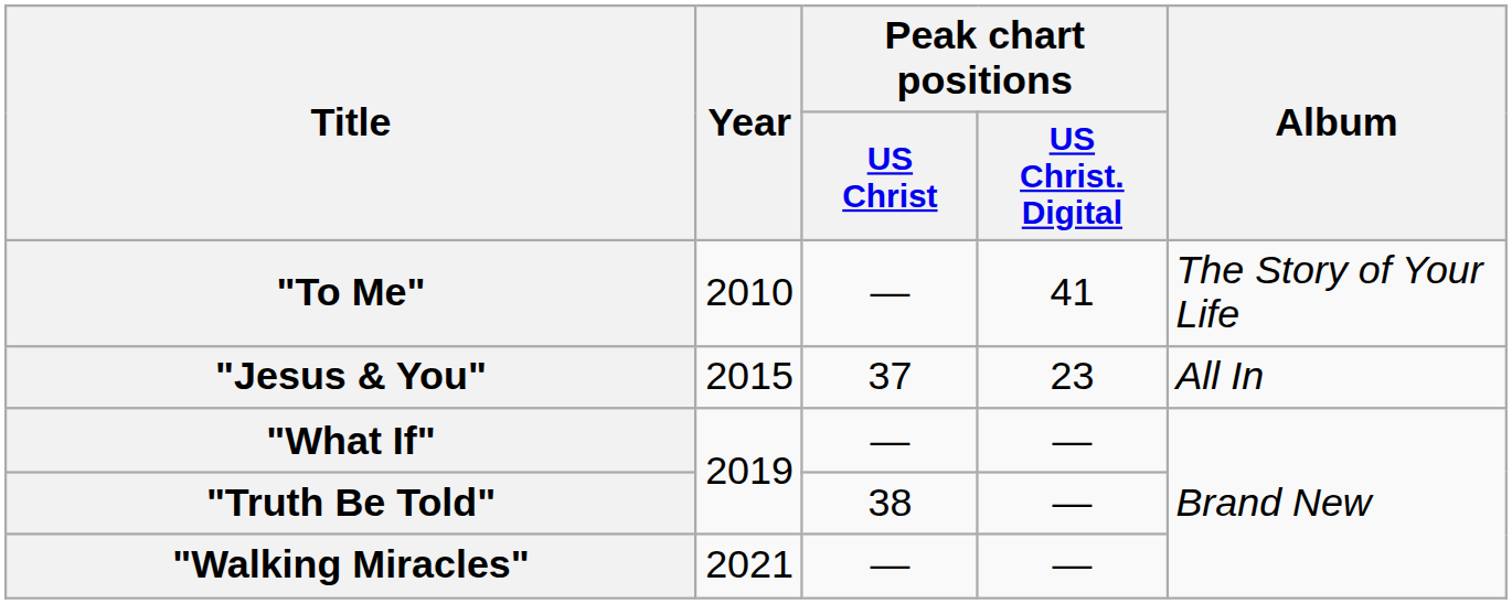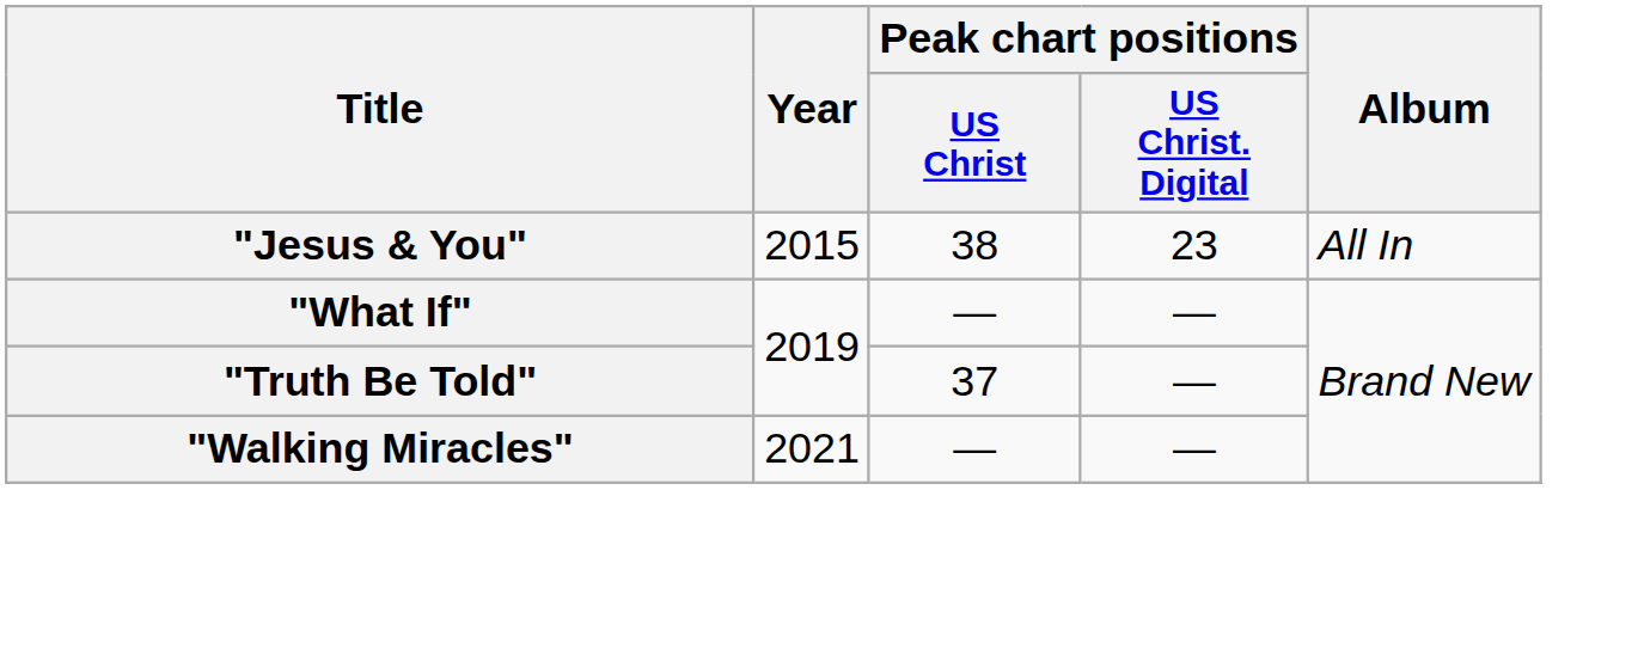- row: "To Me" | 2010 | — | 41 | The Story of Your Life
"Jesus & You" | Peak chart positions / US Christ: 37 -> 38
"Truth Be Told" | Peak chart positions / US Christ: 38 -> 37
